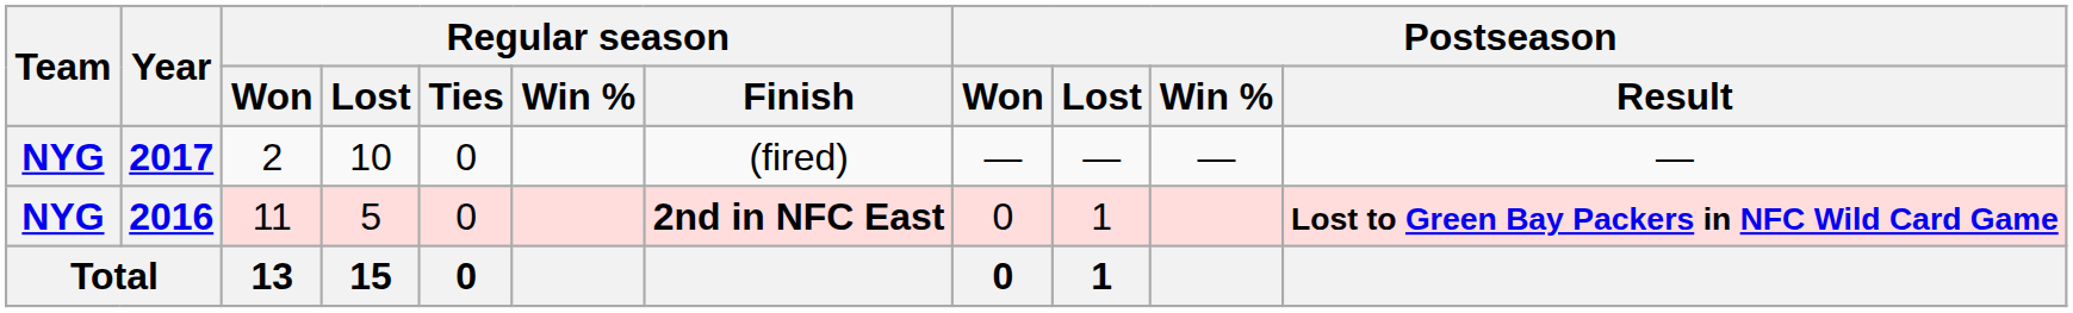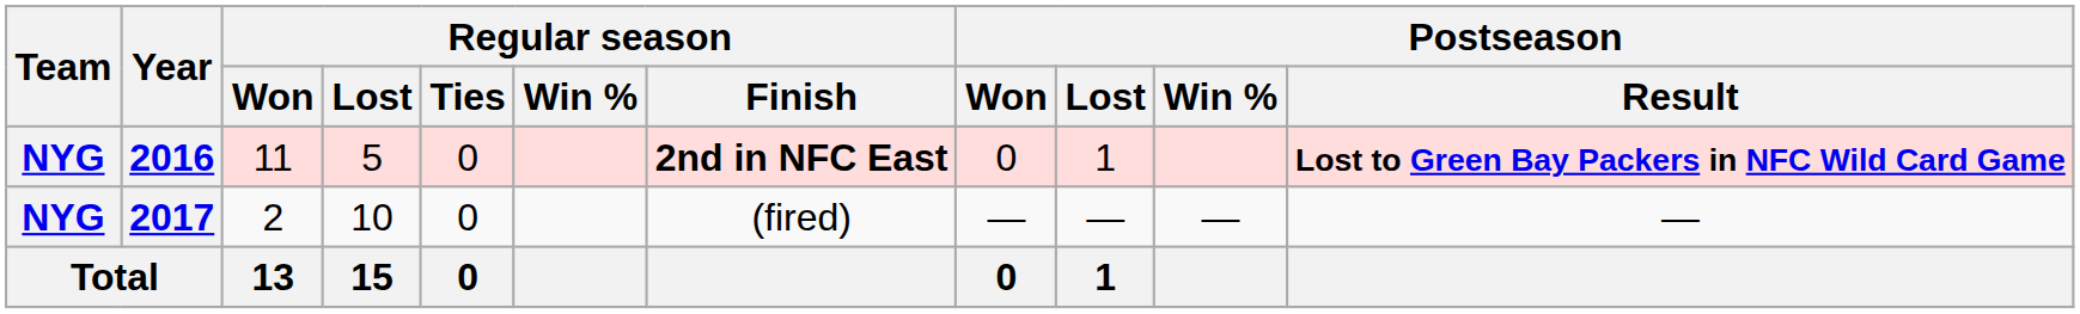rows swapped: 2016 <-> 2017
